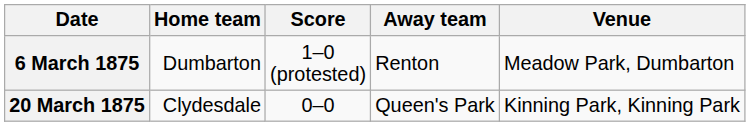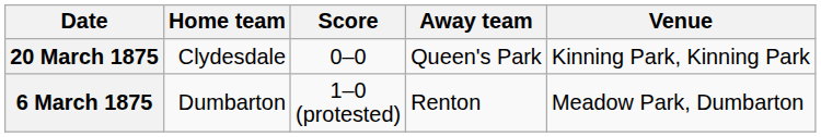rows swapped: 6 March 1875 <-> 20 March 1875
